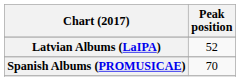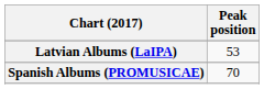Latvian Albums (LaIPA) | Peak position: 52 -> 53
